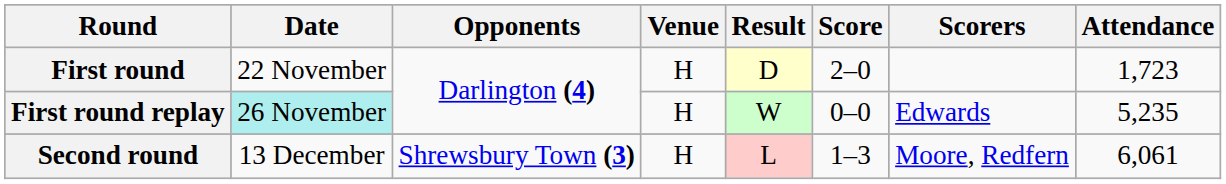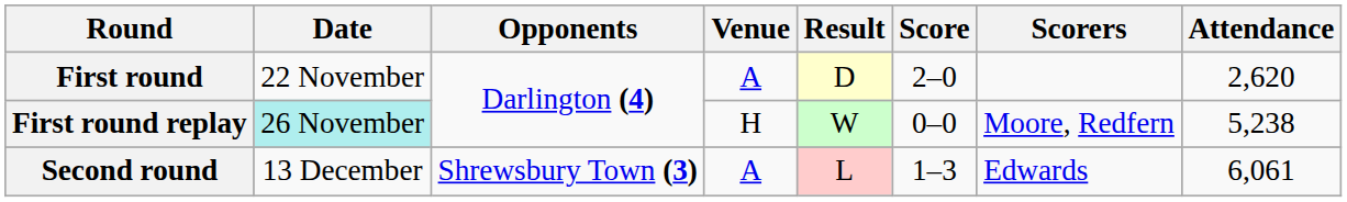First round | Venue: H -> A
First round | Attendance: 1,723 -> 2,620
First round replay | Scorers: Edwards -> Moore, Redfern
First round replay | Attendance: 5,235 -> 5,238
Second round | Venue: H -> A
Second round | Scorers: Moore, Redfern -> Edwards
